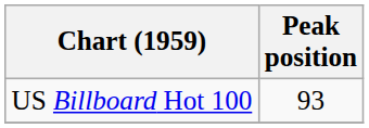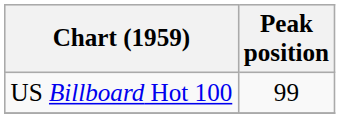US Billboard Hot 100 | Peak position: 93 -> 99
